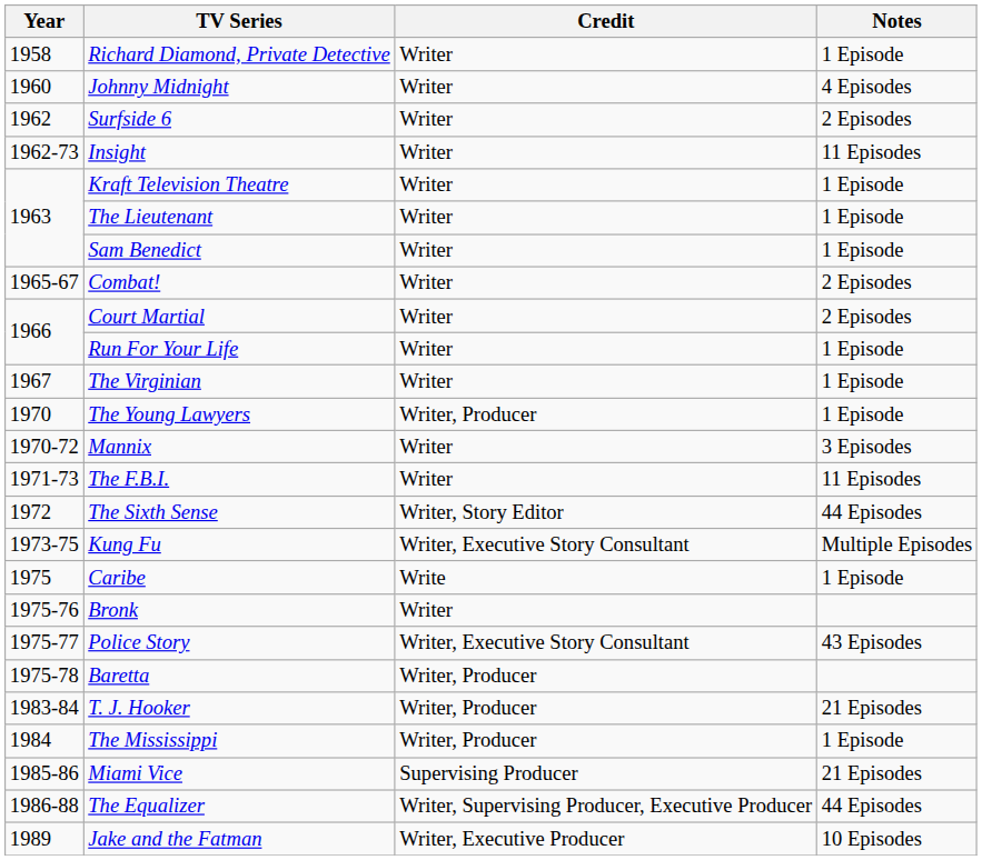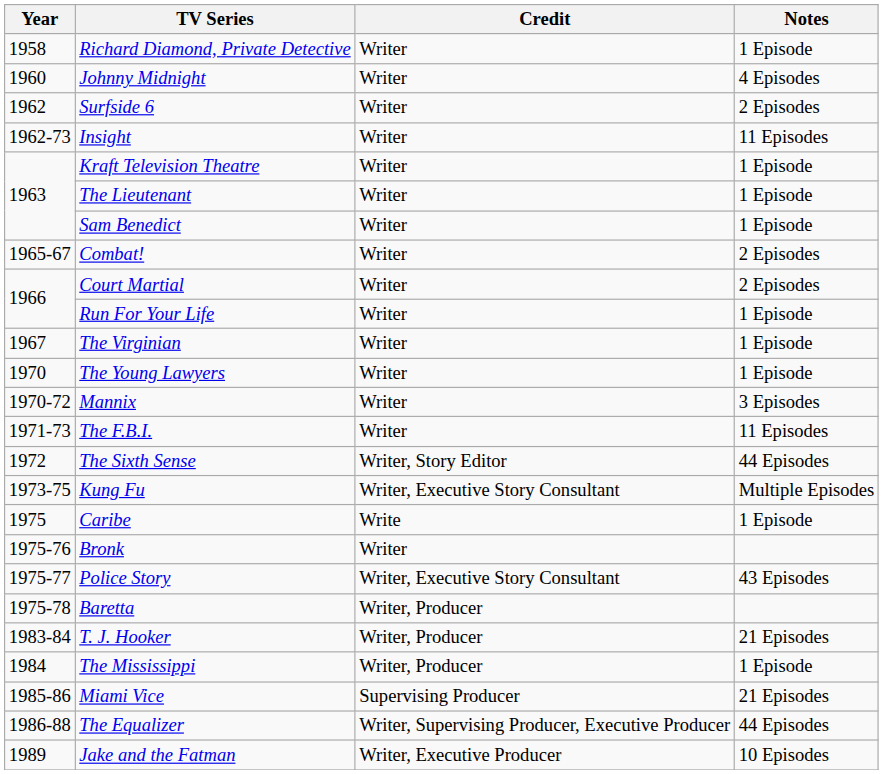The Young Lawyers | Credit: Writer, Producer -> Writer
